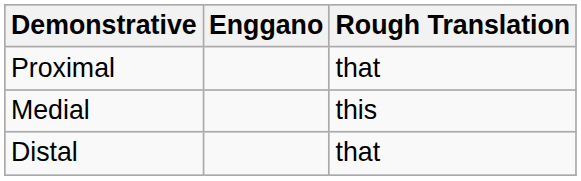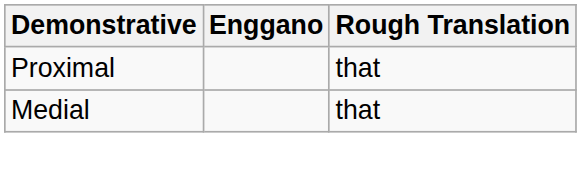Medial | Rough Translation: this -> that
- row: Distal | that
